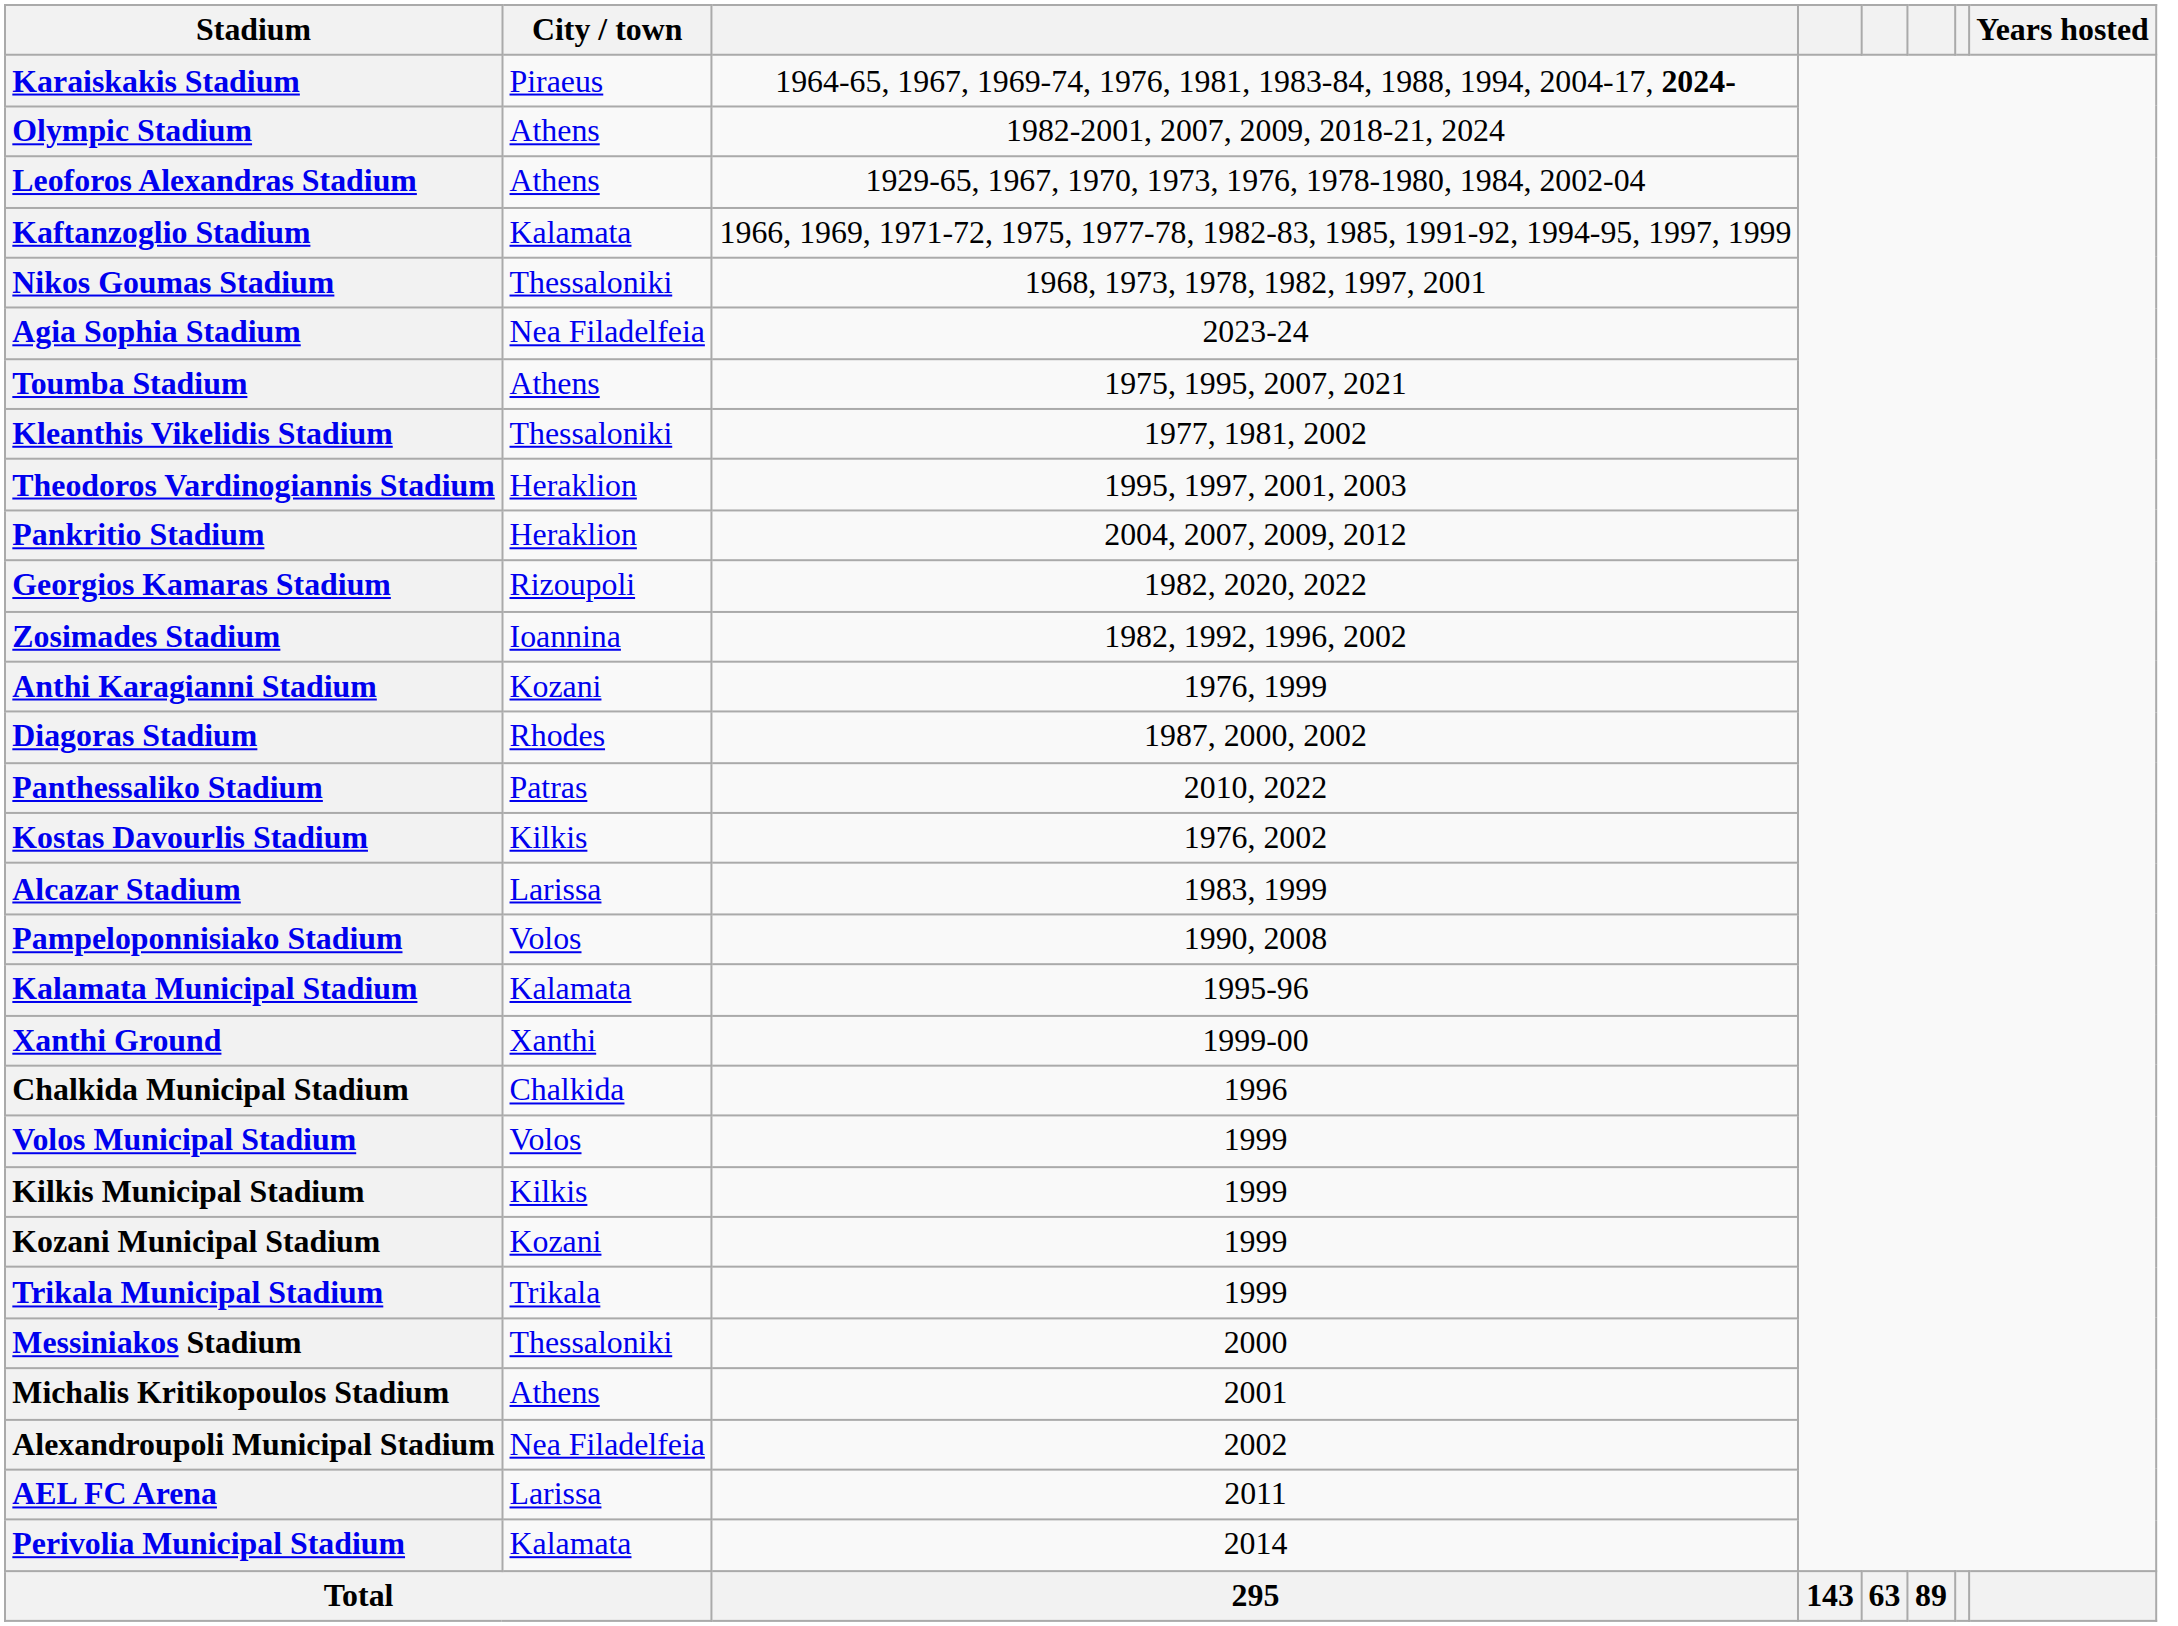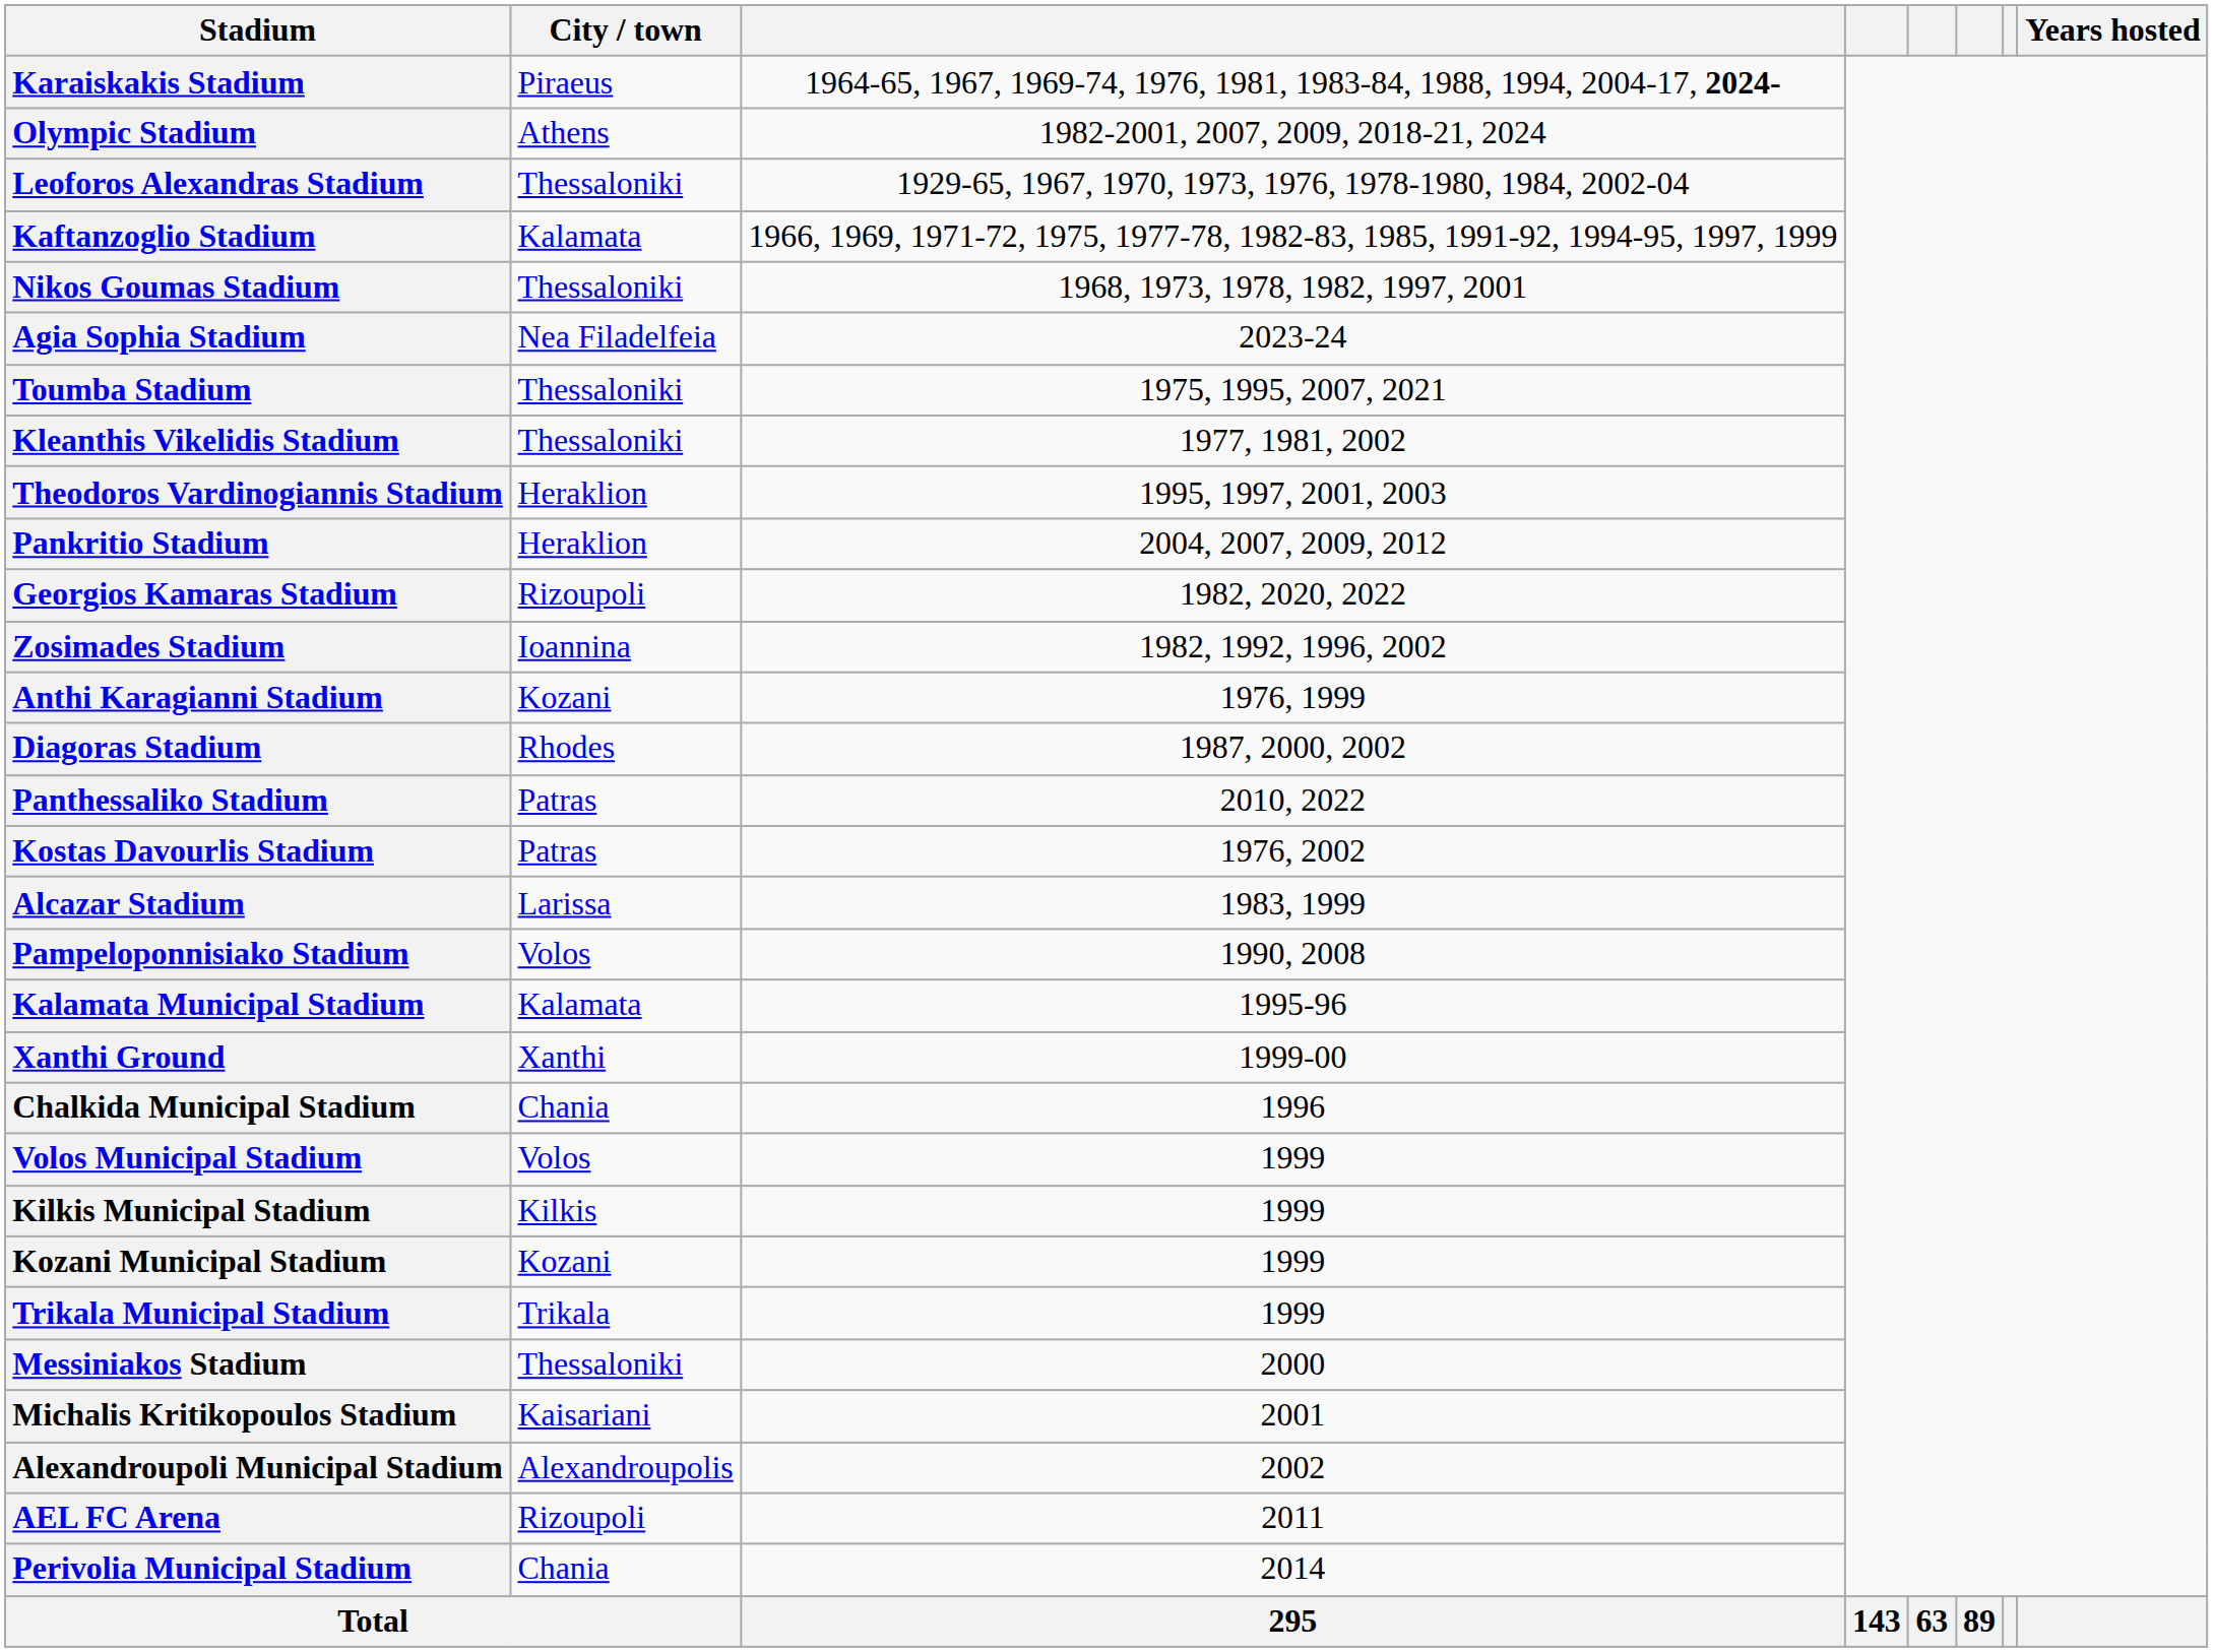Leoforos Alexandras Stadium | City / town: Athens -> Thessaloniki
Toumba Stadium | City / town: Athens -> Thessaloniki
Kostas Davourlis Stadium | City / town: Kilkis -> Patras
Chalkida Municipal Stadium | City / town: Chalkida -> Chania
Michalis Kritikopoulos Stadium | City / town: Athens -> Kaisariani
Alexandroupoli Municipal Stadium | City / town: Nea Filadelfeia -> Alexandroupolis
AEL FC Arena | City / town: Larissa -> Rizoupoli
Perivolia Municipal Stadium | City / town: Kalamata -> Chania
